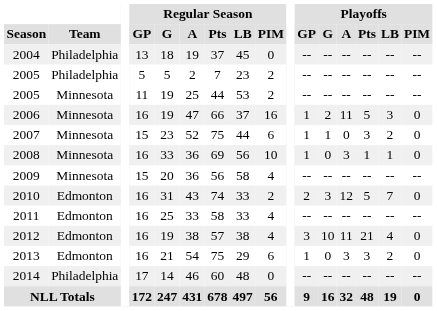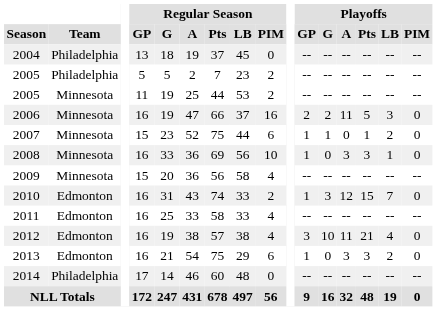2006 | Playoffs / GP: 1 -> 2
2007 | Playoffs / Pts: 3 -> 1
2008 | Playoffs / Pts: 1 -> 3
2010 | Playoffs / GP: 2 -> 1
2010 | Playoffs / Pts: 5 -> 15
